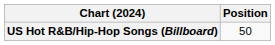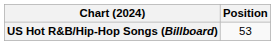US Hot R&B/Hip-Hop Songs (Billboard) | Position: 50 -> 53
